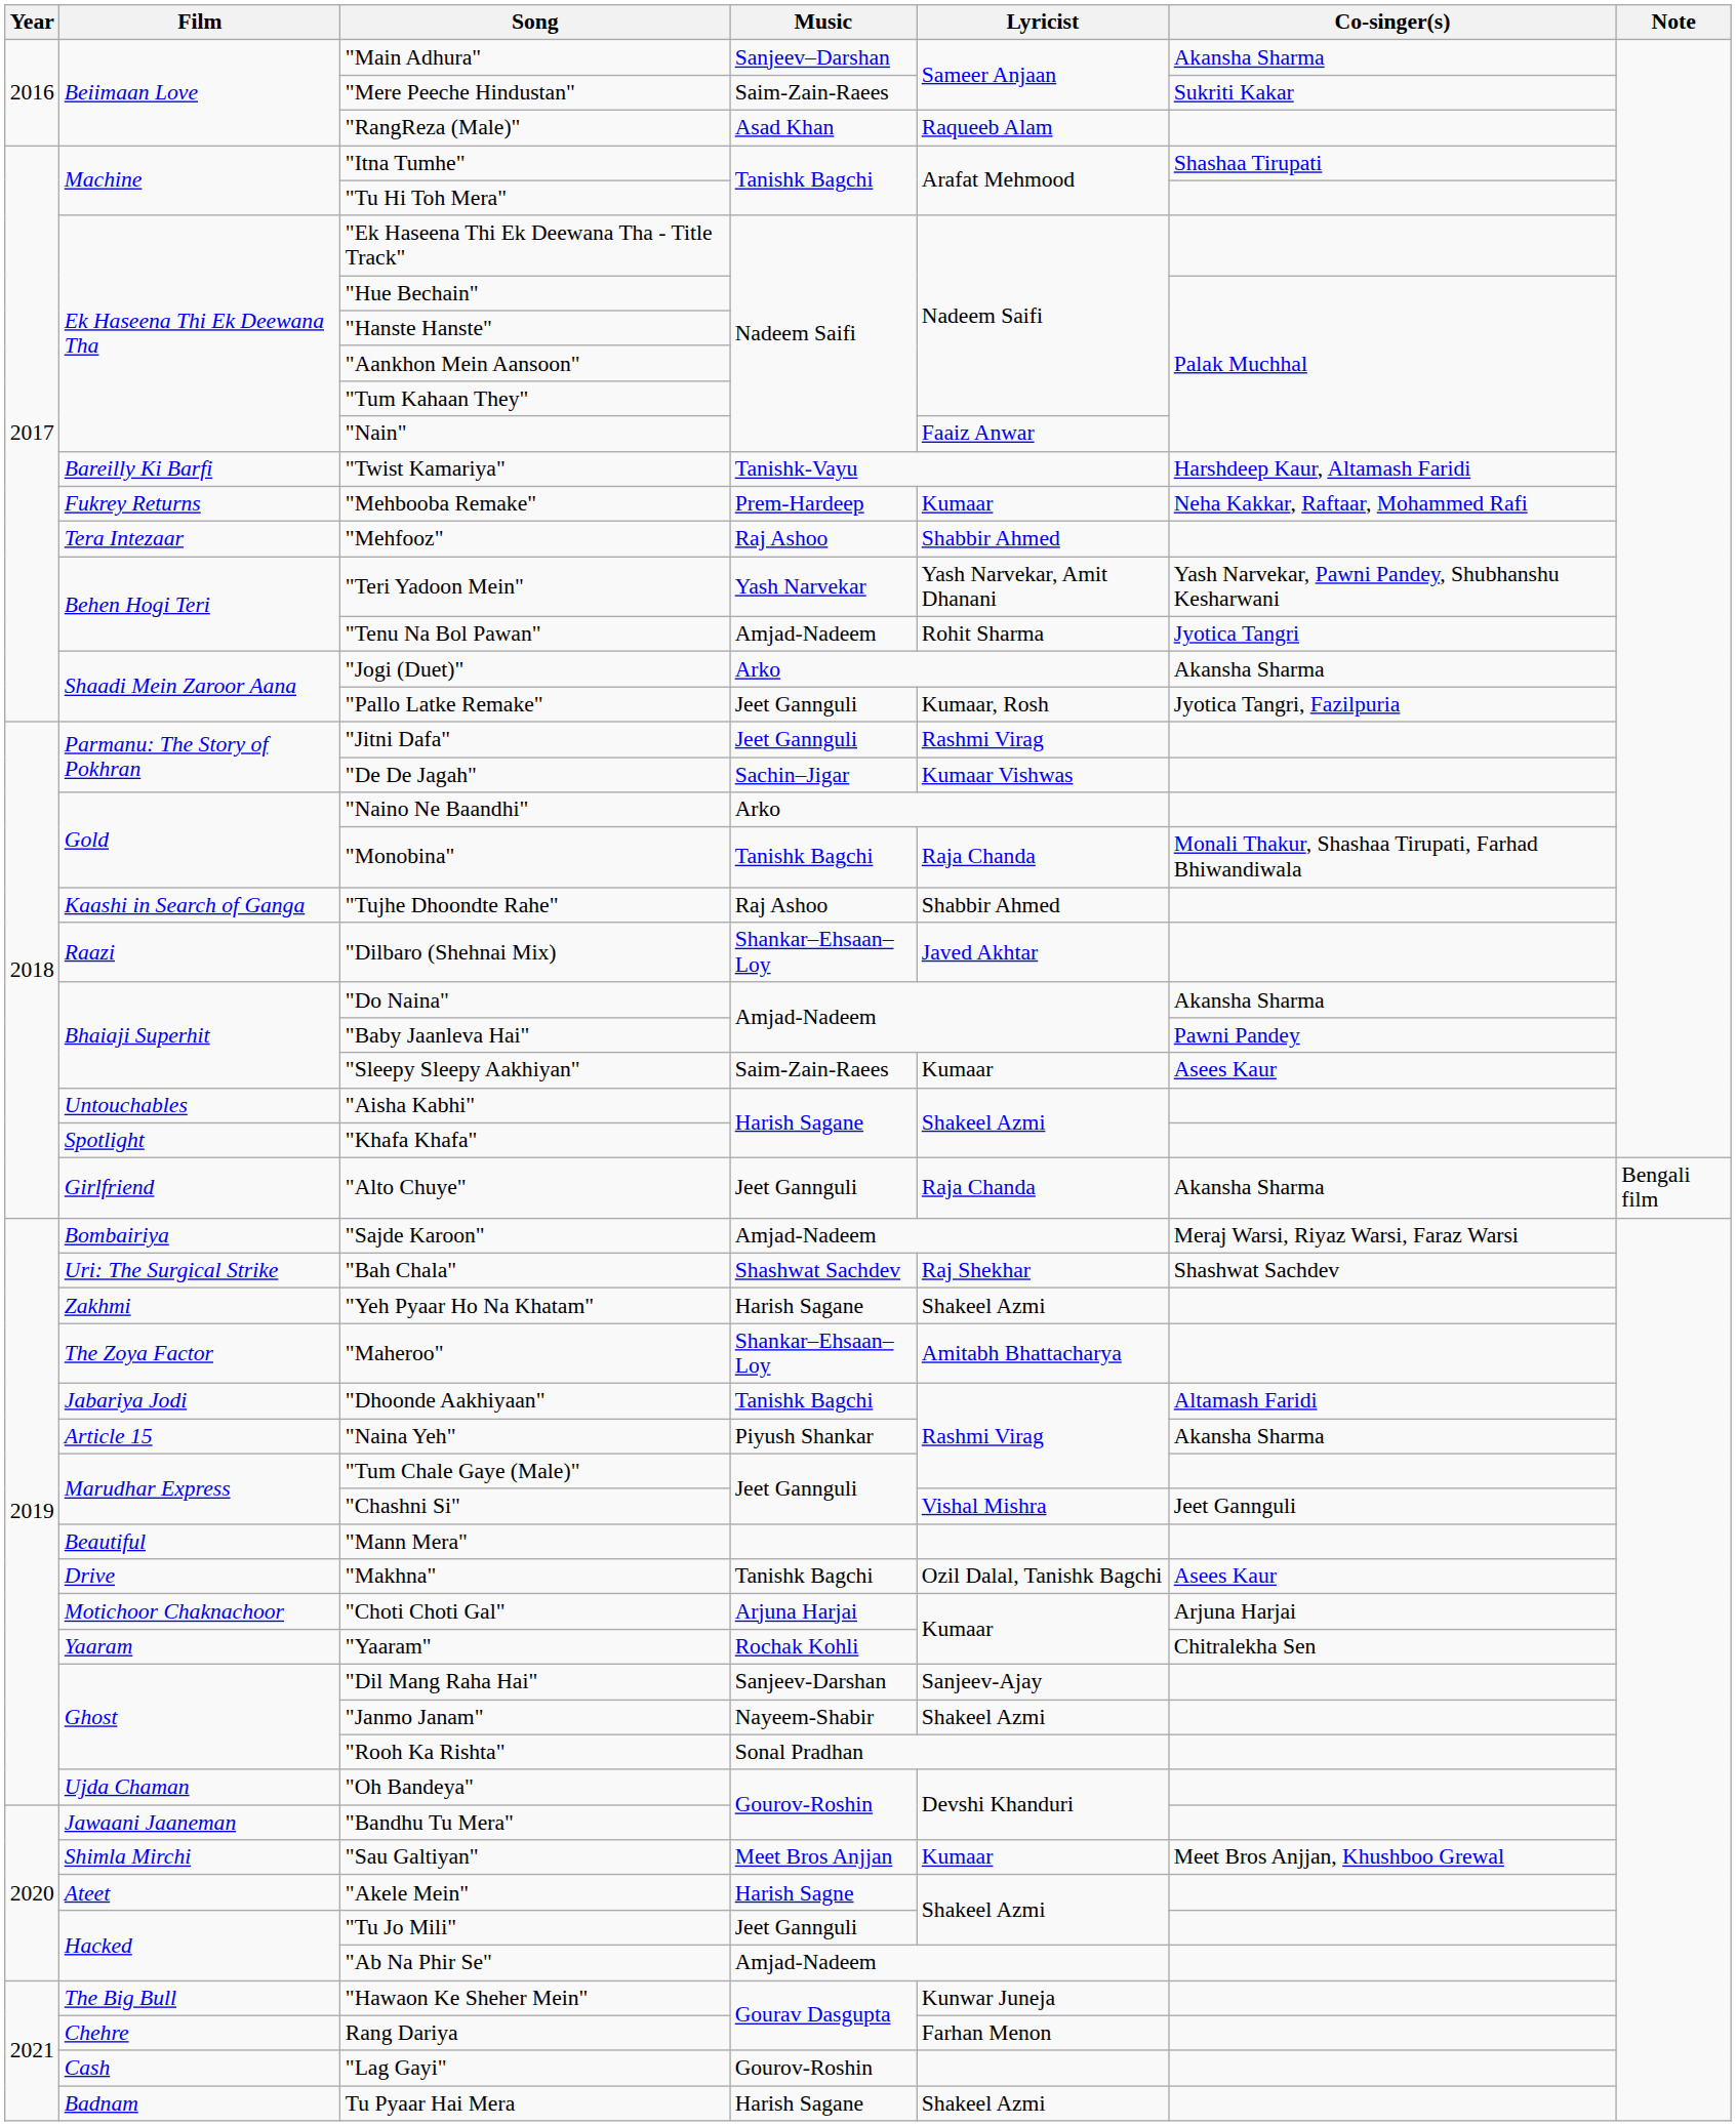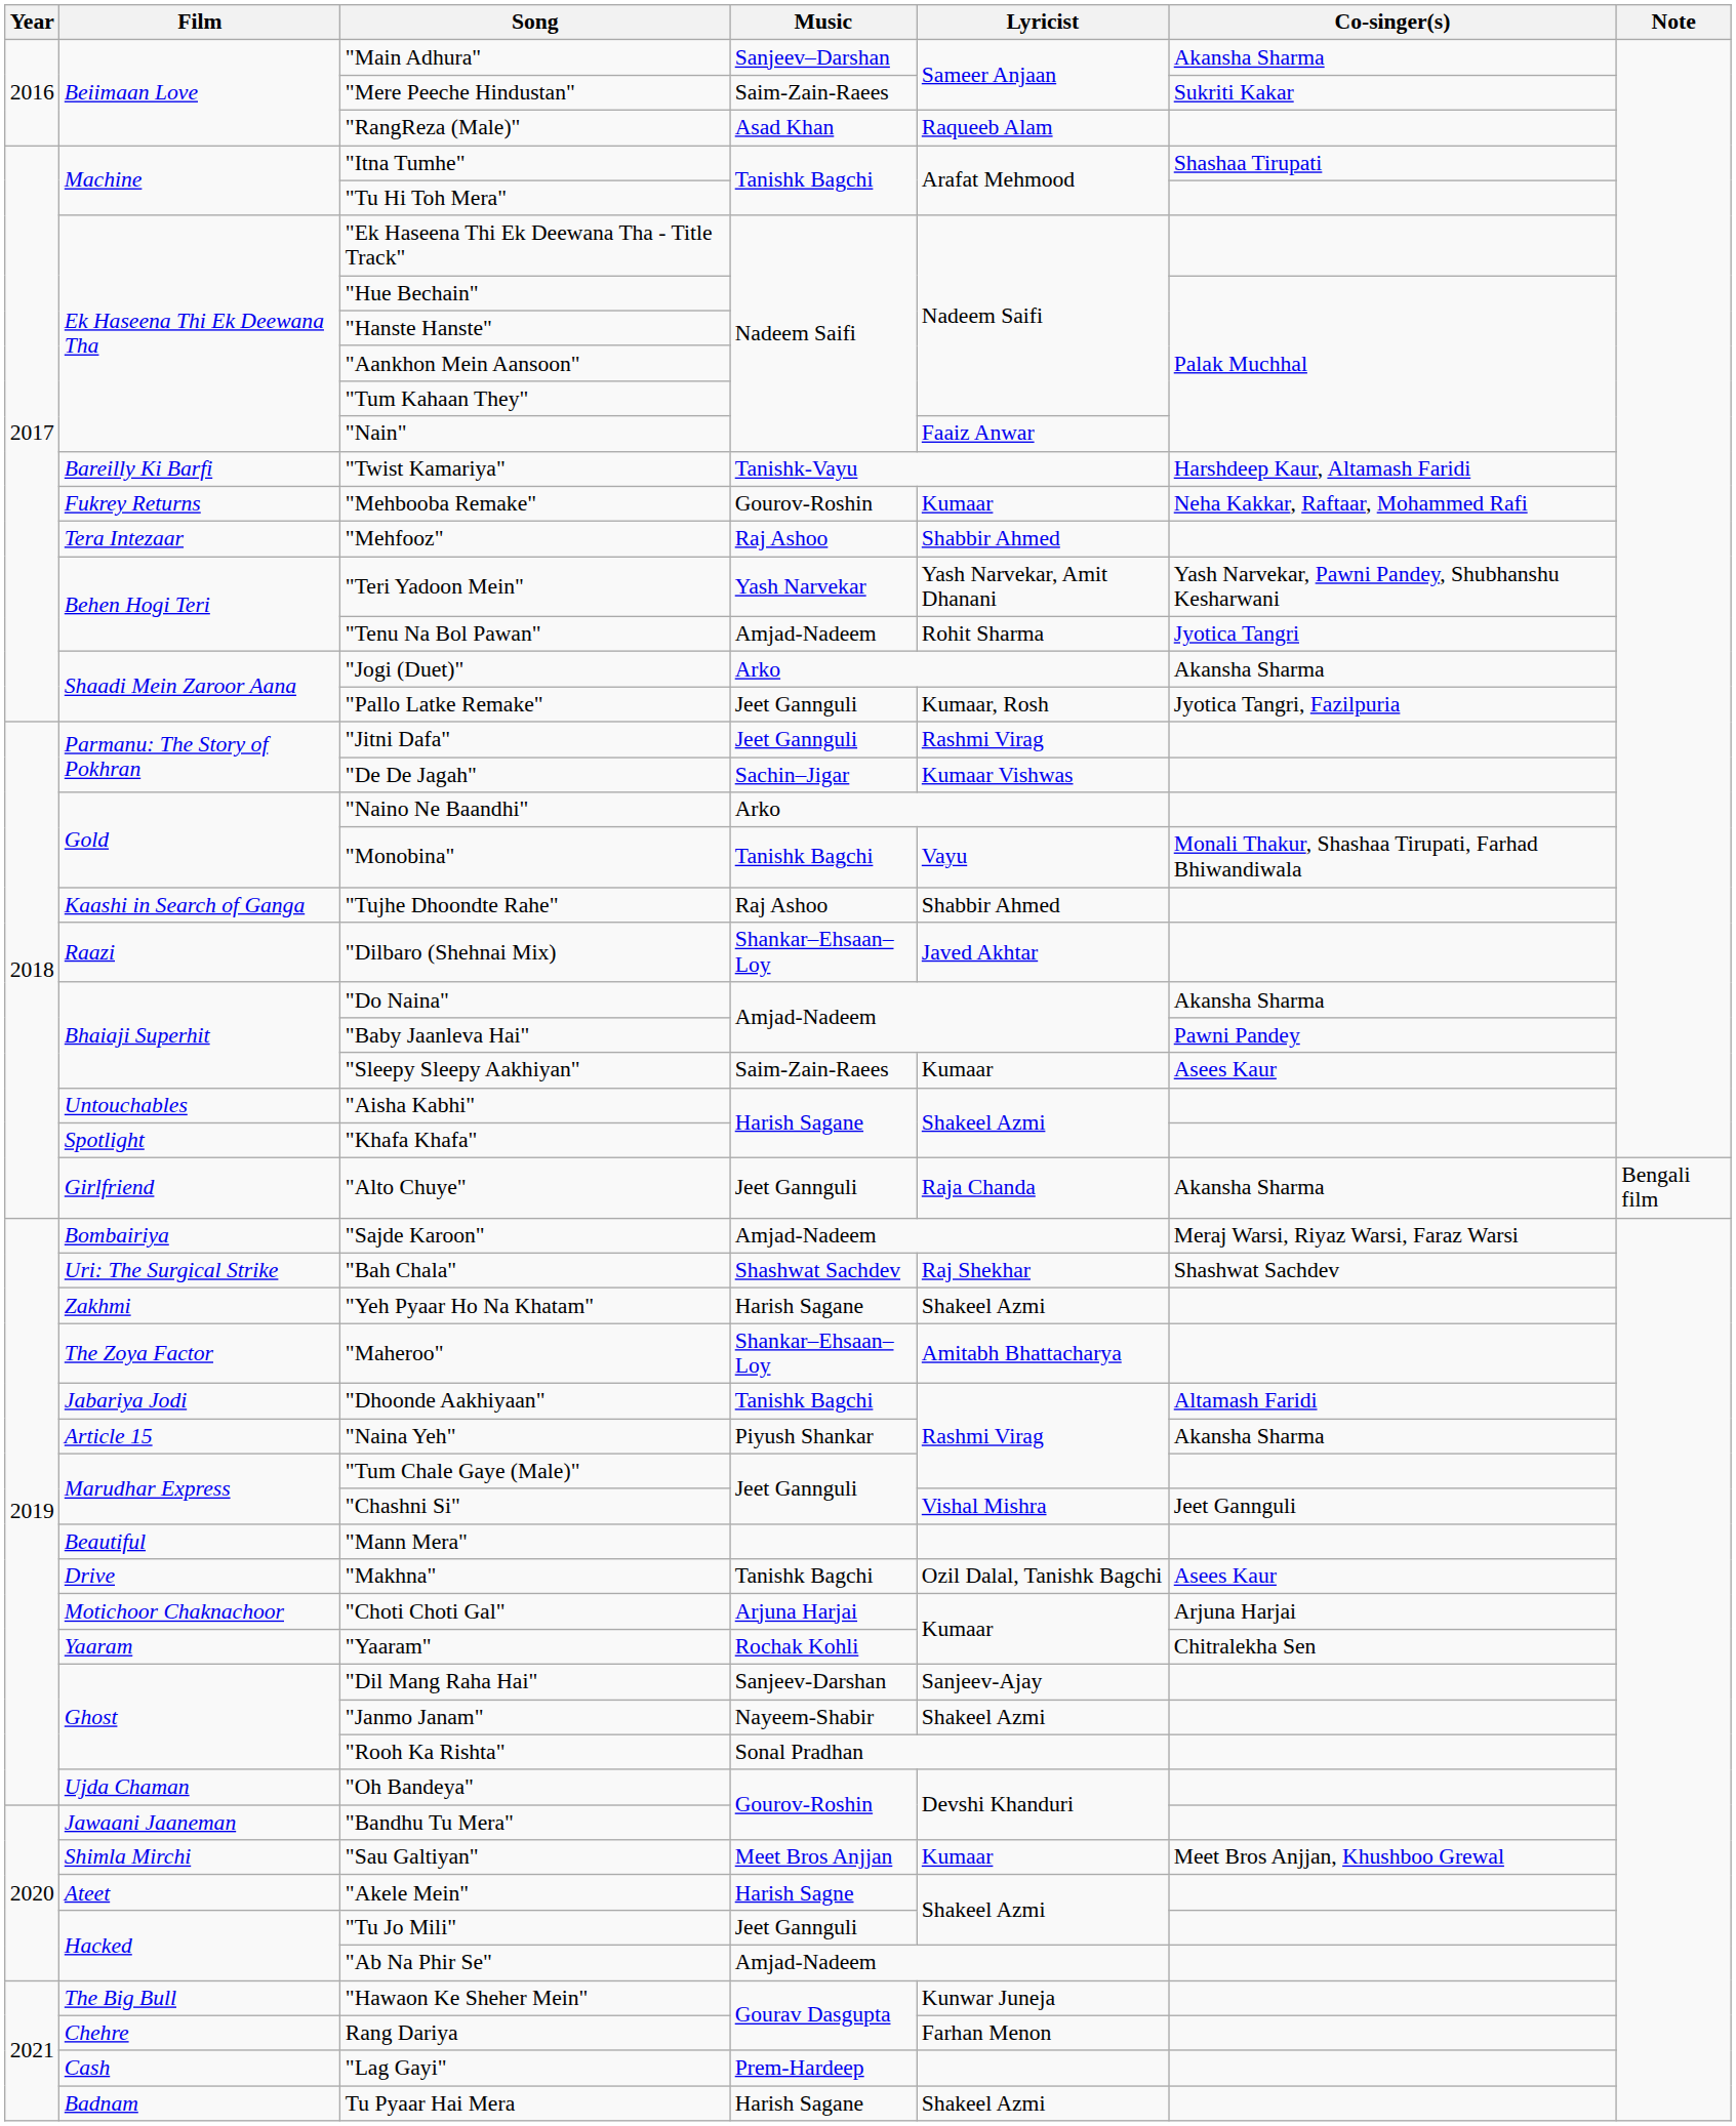"Mehbooba Remake" | Music: Prem-Hardeep -> Gourov-Roshin
"Monobina" | Lyricist: Raja Chanda -> Vayu
"Lag Gayi" | Music: Gourov-Roshin -> Prem-Hardeep
